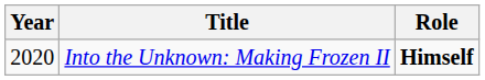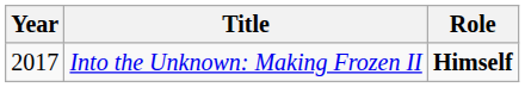Into the Unknown: Making Frozen II | Year: 2020 -> 2017
